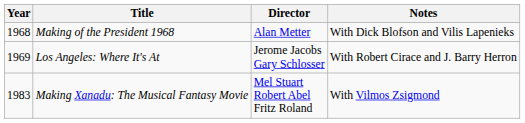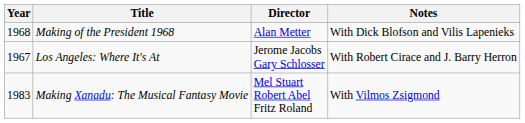Los Angeles: Where It's At | Year: 1969 -> 1967
